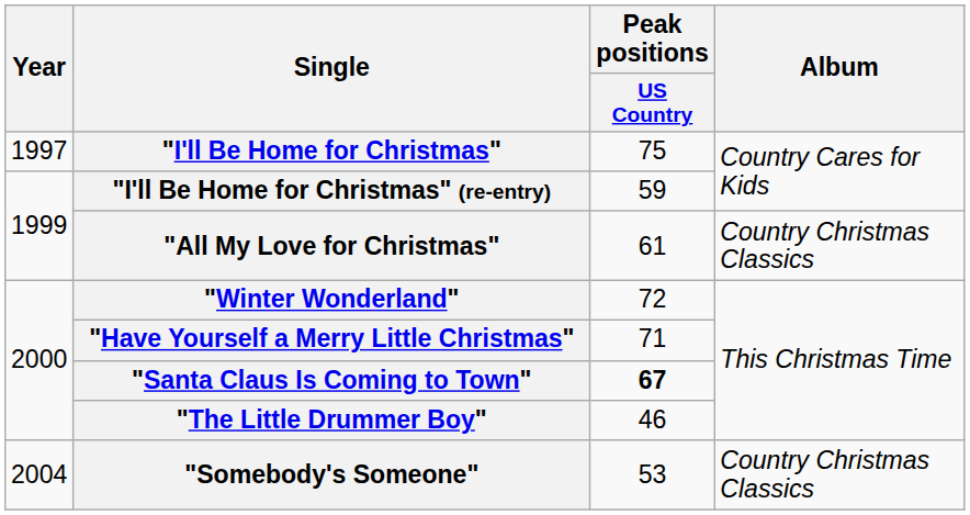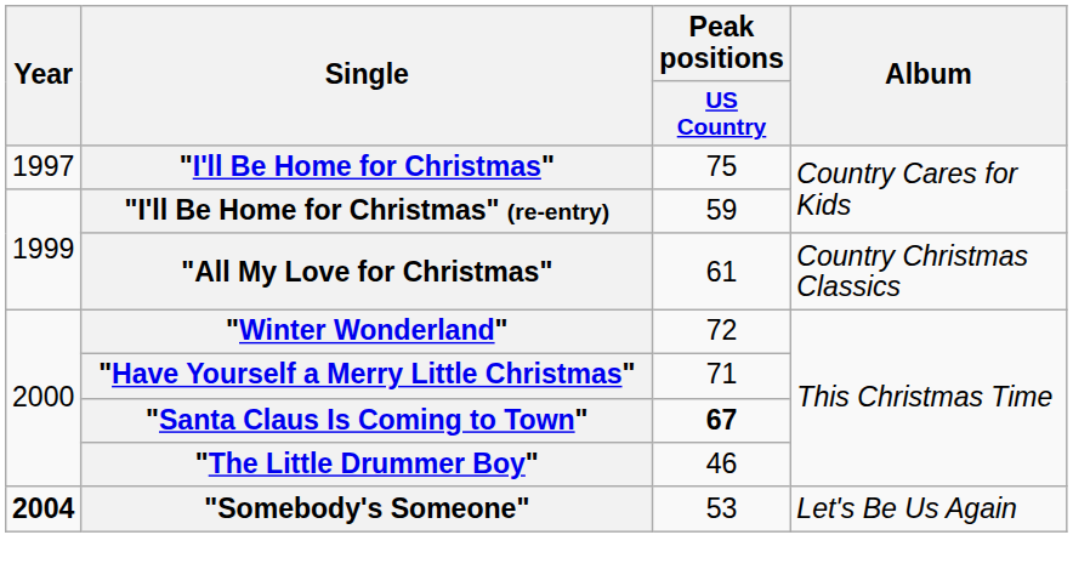"Somebody's Someone" | Year: normal -> bold
"Somebody's Someone" | Album: Country Christmas Classics -> Let's Be Us Again
